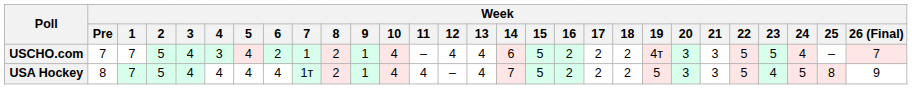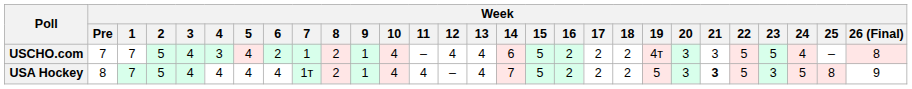USCHO.com | Week / 26 (Final): 7 -> 8
USA Hockey | Week / 21: normal -> bold
USA Hockey | Week / 23: 4 -> 3
